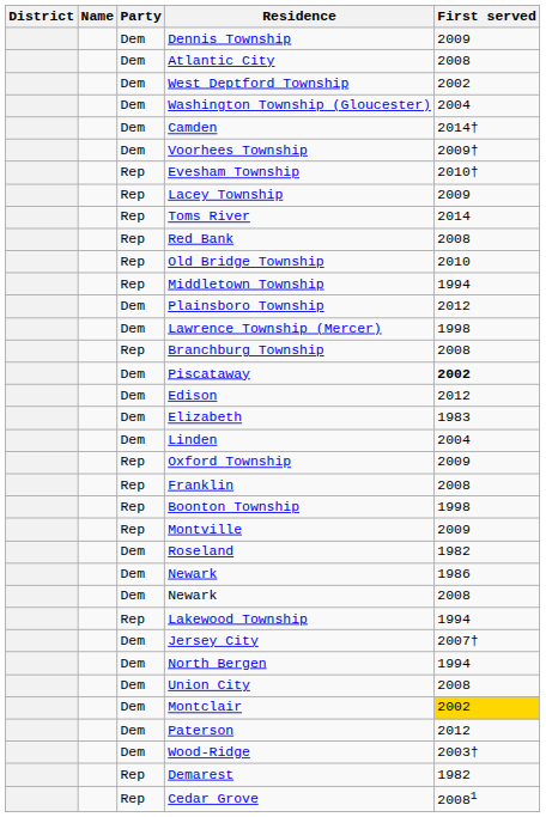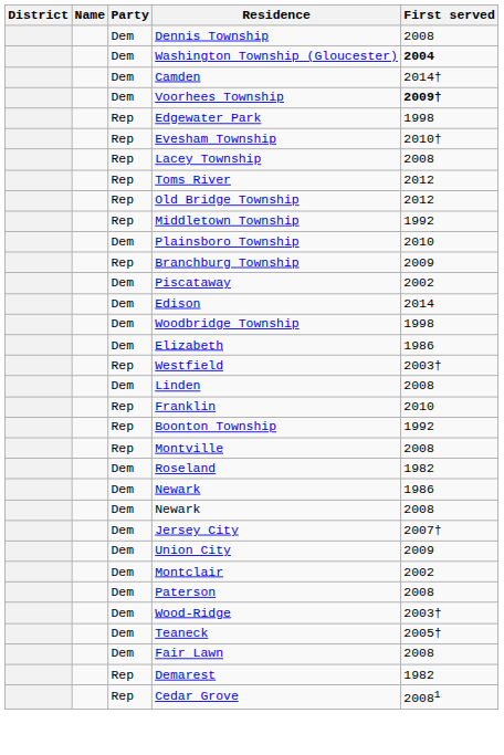Dennis Township | First served: 2009 -> 2008
- row: Dem | Atlantic City | 2008
- row: Dem | West Deptford Township | 2002
Washington Township (Gloucester) | First served: normal -> bold
Voorhees Township | First served: normal -> bold
+ row: Rep | Edgewater Park | 1998
Lacey Township | First served: 2009 -> 2008
Toms River | First served: 2014 -> 2012
- row: Rep | Red Bank | 2008
Old Bridge Township | First served: 2010 -> 2012
Middletown Township | First served: 1994 -> 1992
Plainsboro Township | First served: 2012 -> 2010
- row: Dem | Lawrence Township (Mercer) | 1998
Branchburg Township | First served: 2008 -> 2009
Piscataway | First served: bold -> normal
Edison | First served: 2012 -> 2014
+ row: Dem | Woodbridge Township | 1998
Elizabeth | First served: 1983 -> 1986
+ row: Rep | Westfield | 2003†
Linden | First served: 2004 -> 2008
- row: Rep | Oxford Township | 2009
Franklin | First served: 2008 -> 2010
Boonton Township | First served: 1998 -> 1992
Montville | First served: 2009 -> 2008
- row: Rep | Lakewood Township | 1994
- row: Dem | North Bergen | 1994
Union City | First served: 2008 -> 2009
Montclair | First served: gold background -> no background
Paterson | First served: 2012 -> 2008
+ row: Dem | Teaneck | 2005†
+ row: Dem | Fair Lawn | 2008
